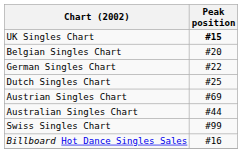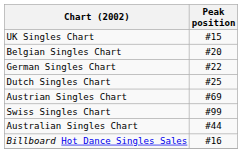UK Singles Chart | Peak position: bold -> normal
rows swapped: Swiss Singles Chart <-> Australian Singles Chart
